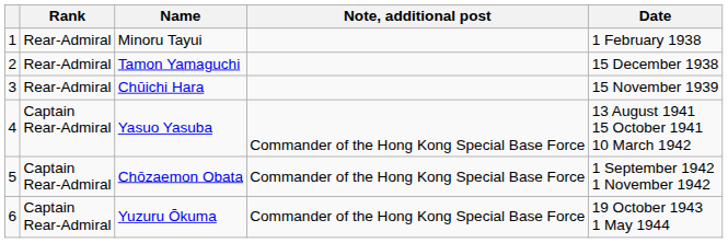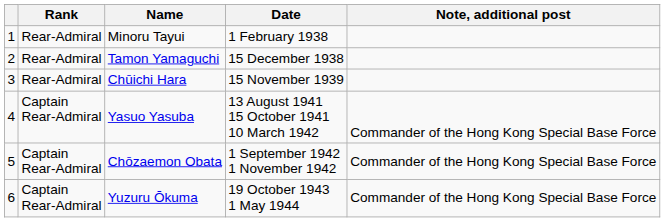columns swapped: Date <-> Note, additional post
